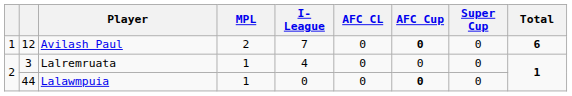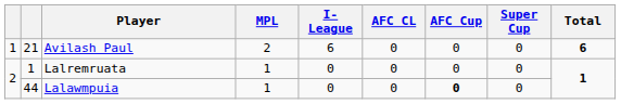Avilash Paul | column 2: 12 -> 21
Avilash Paul | I-League: 7 -> 6
Avilash Paul | AFC Cup: bold -> normal
Lalremruata | column 2: 3 -> 1
Lalremruata | I-League: 4 -> 0
